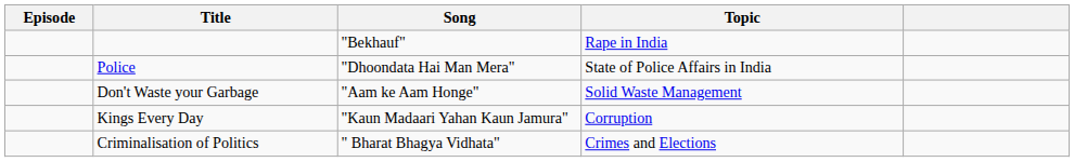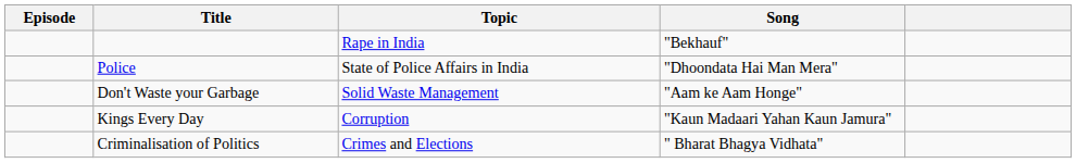columns swapped: Topic <-> Song
